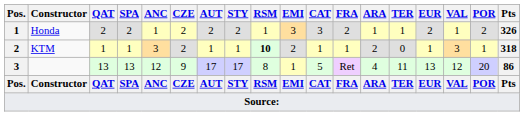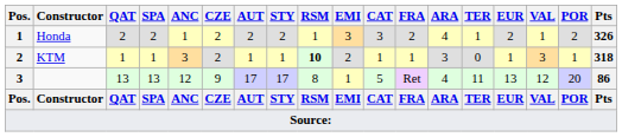Honda | ARA: 1 -> 4
KTM | ARA: 2 -> 3
